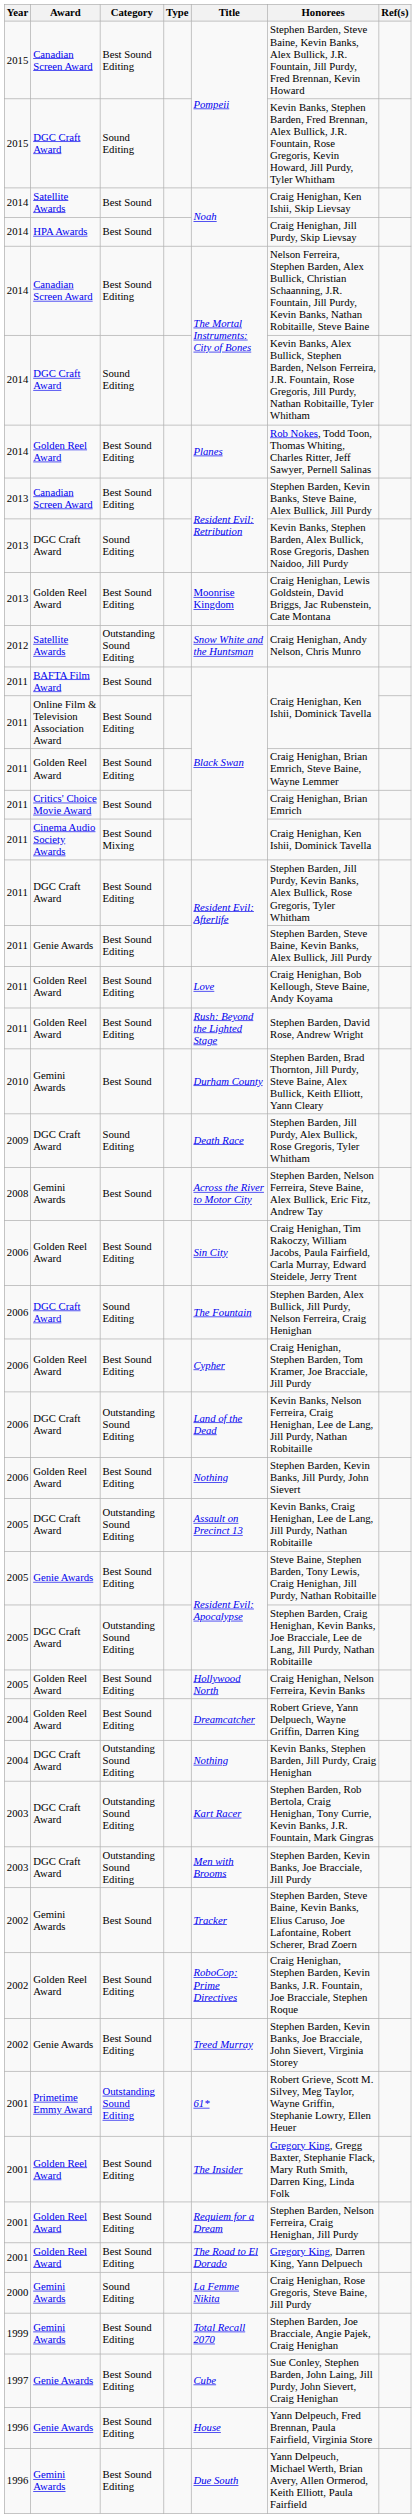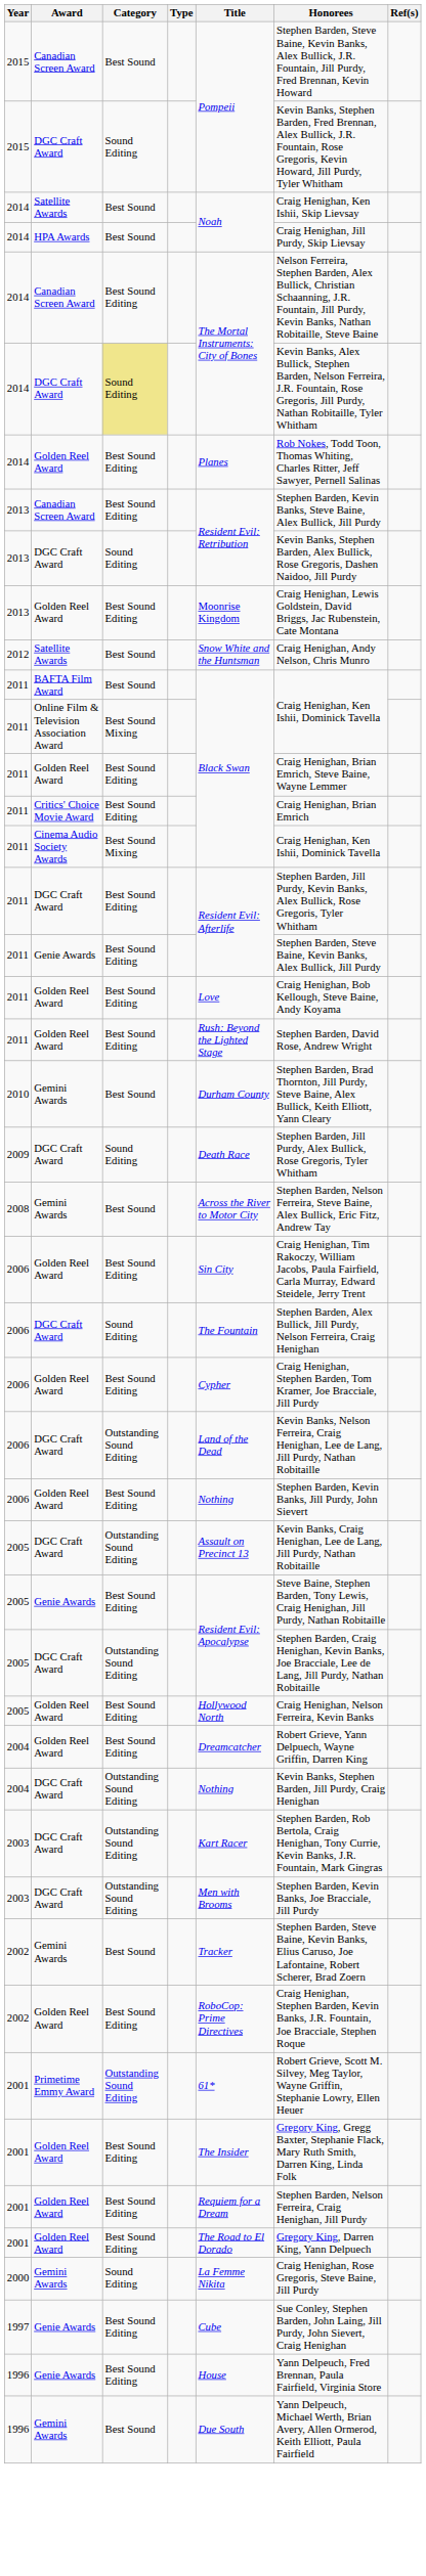2015 / Canadian Screen Award | Category: Best Sound Editing -> Best Sound
2014 / DGC Craft Award | Category: no background -> khaki background
2012 | Category: Outstanding Sound Editing -> Best Sound
2011 / Online Film & Television Association Award | Category: Best Sound Editing -> Best Sound Mixing
2011 / Critics' Choice Movie Award | Category: Best Sound -> Best Sound Editing
- row: 2002 | Genie Awards | Best Sound Editing | Treed Murray | Stephen Barden, Kevin Banks, Joe Bracciale, John Sievert, Virginia Storey
- row: 1999 | Gemini Awards | Best Sound Editing | Total Recall 2070 | Stephen Barden, Joe Bracciale, Angie Pajek, Craig Henighan
1996 / Gemini Awards | Category: Best Sound Editing -> Best Sound
